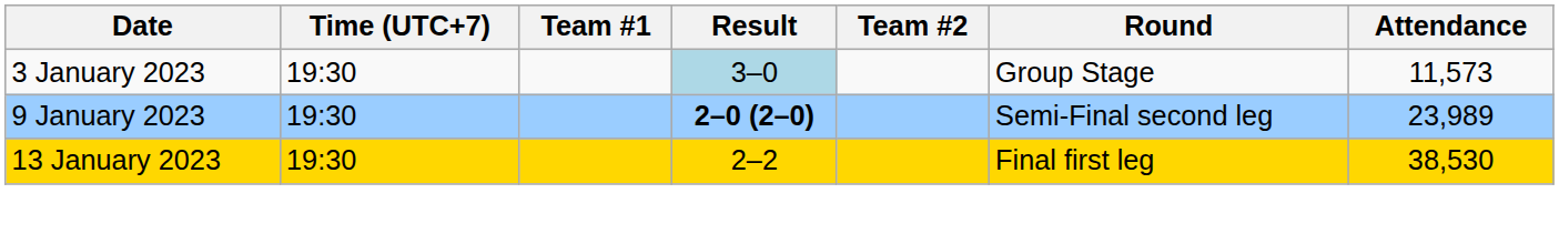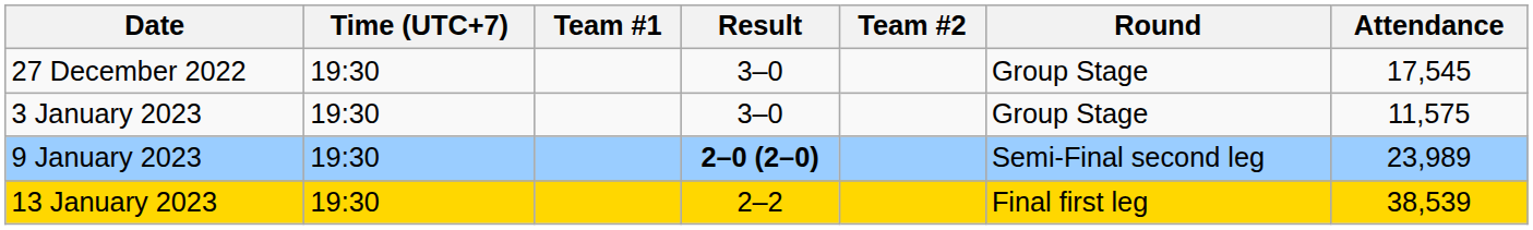+ row: 27 December 2022 | 19:30 | 3–0 | Group Stage | 17,545
3 January 2023 | Result: lightblue background -> no background
3 January 2023 | Attendance: 11,573 -> 11,575
13 January 2023 | Attendance: 38,530 -> 38,539
